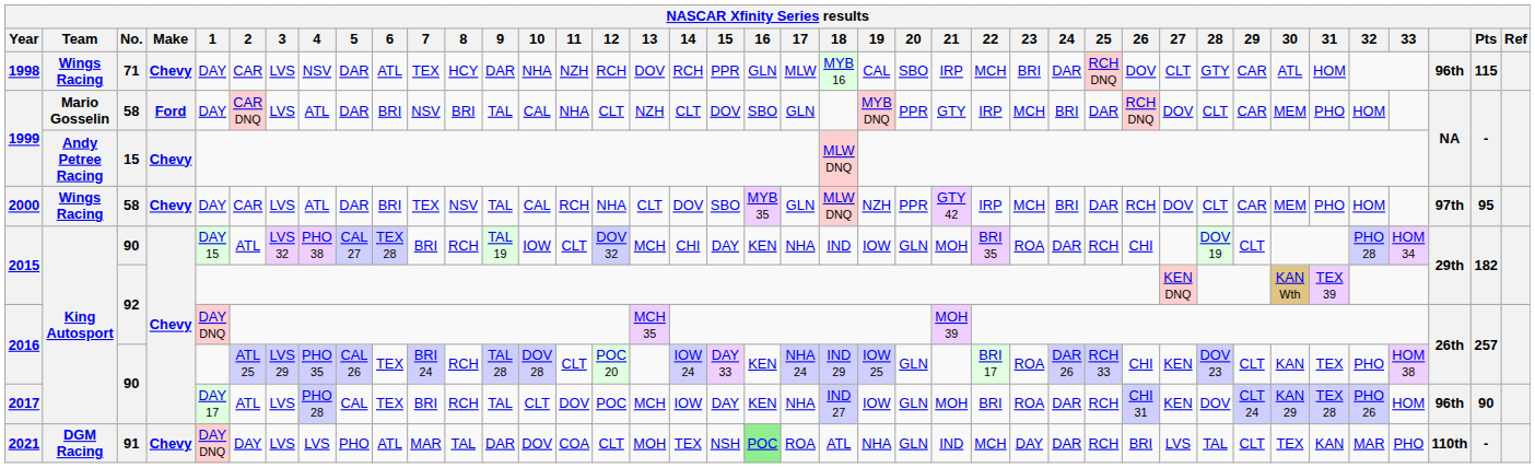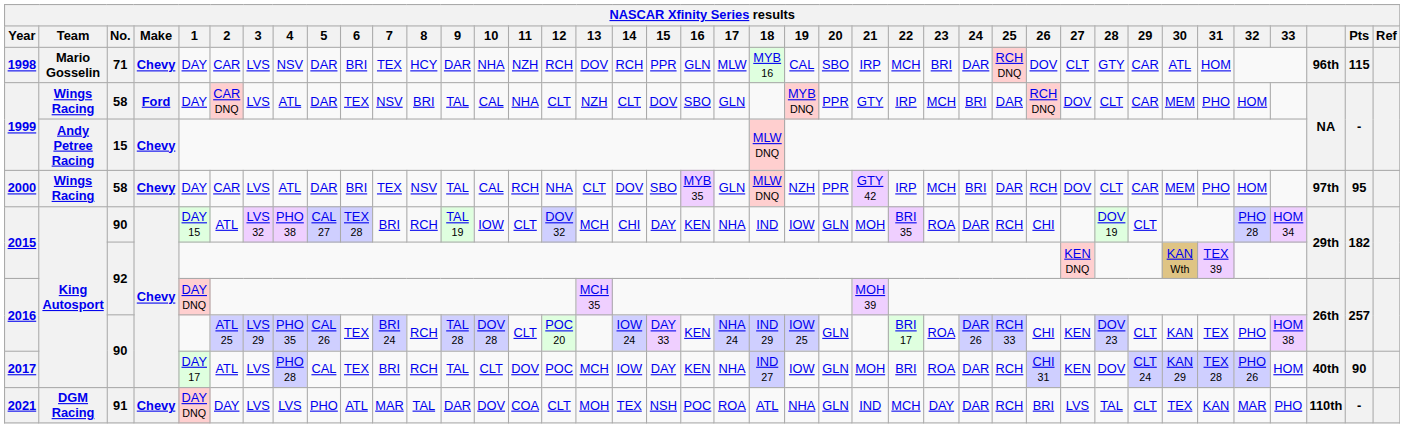1998 | Team: Wings Racing -> Mario Gosselin
1998 | 6: ATL -> BRI
1999 / 58 | Team: Mario Gosselin -> Wings Racing
1999 / 58 | 6: BRI -> TEX
2017 | column 38: 96th -> 40th
2021 | 16: lightgreen background -> no background
